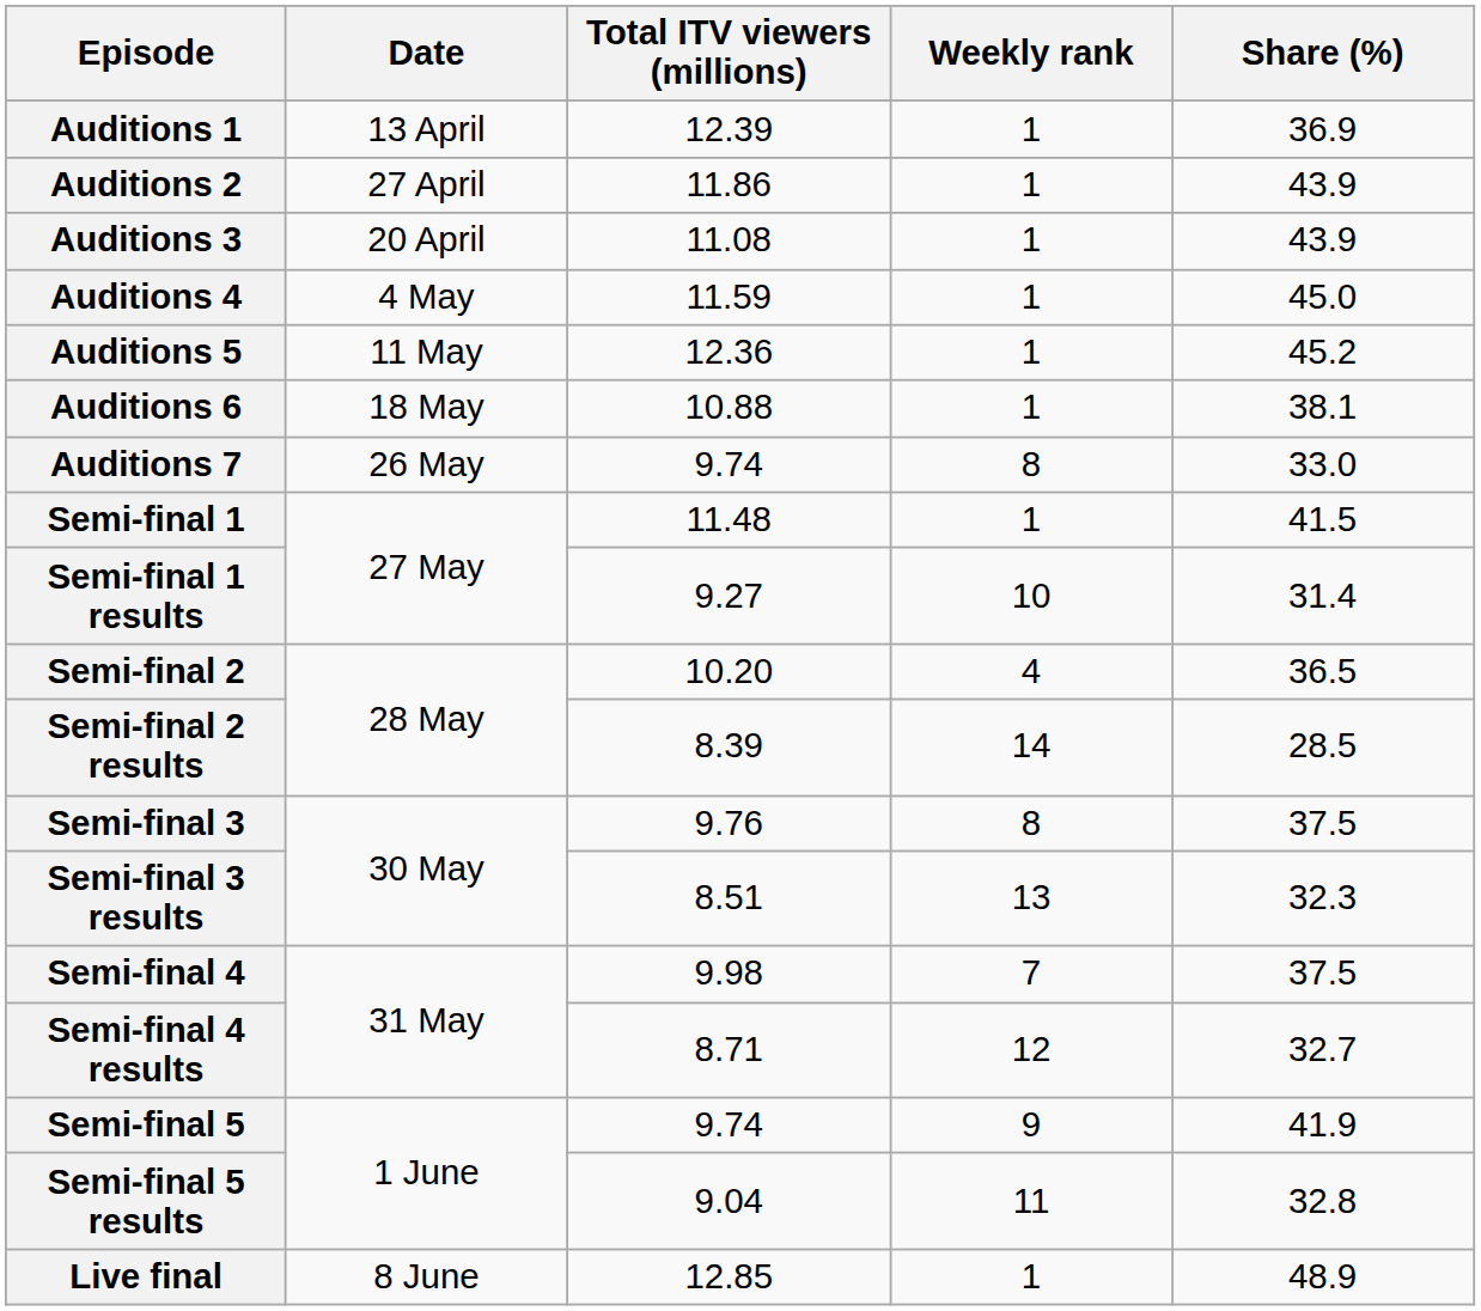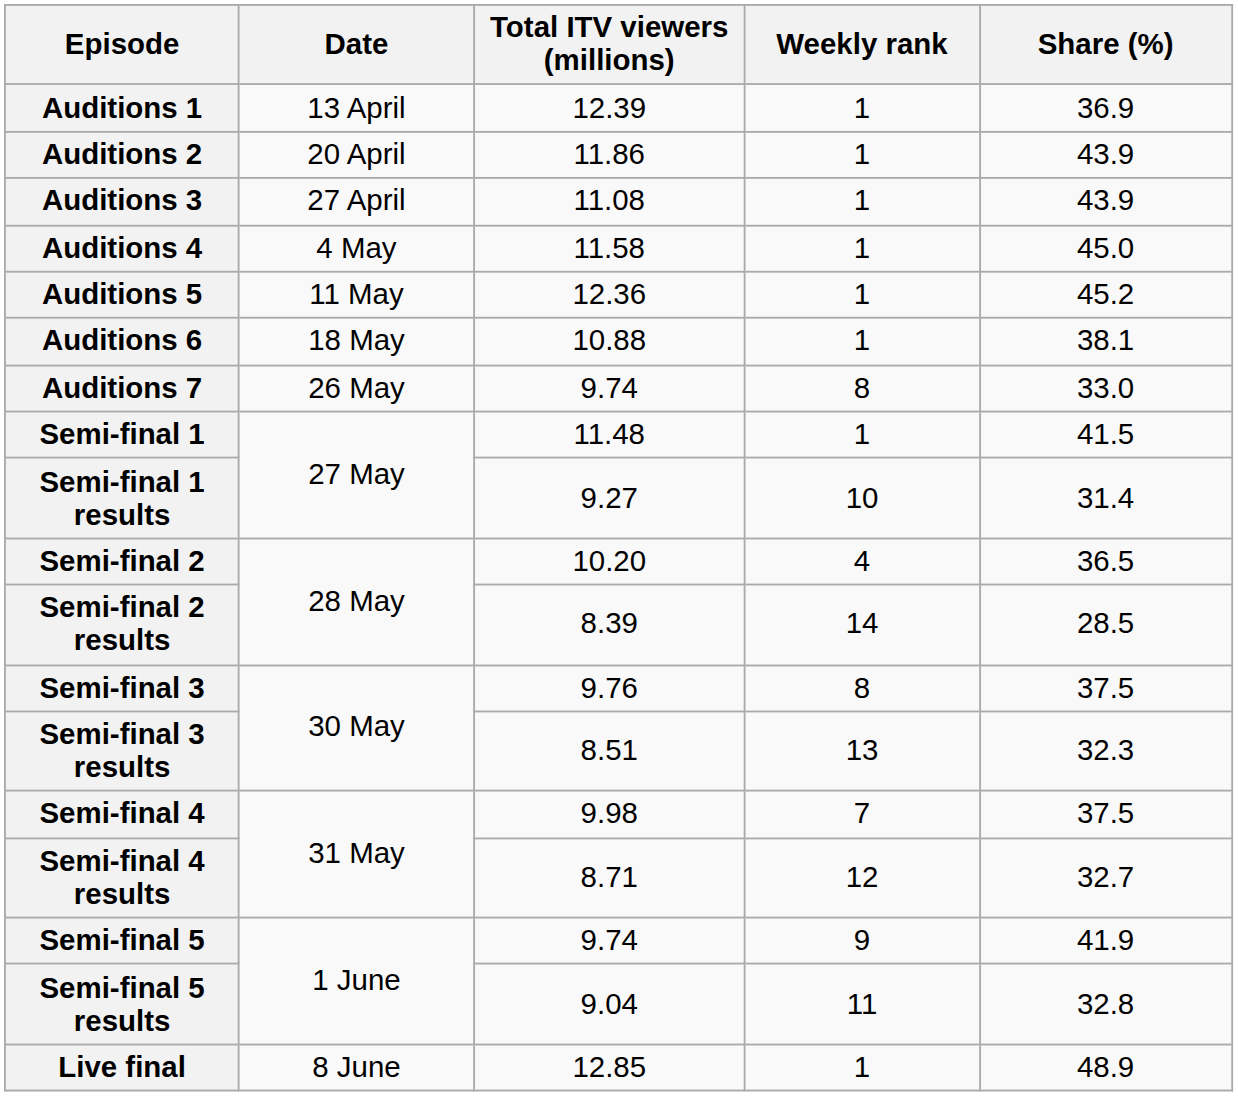Auditions 2 | Date: 27 April -> 20 April
Auditions 3 | Date: 20 April -> 27 April
Auditions 4 | Total ITV viewers (millions): 11.59 -> 11.58
